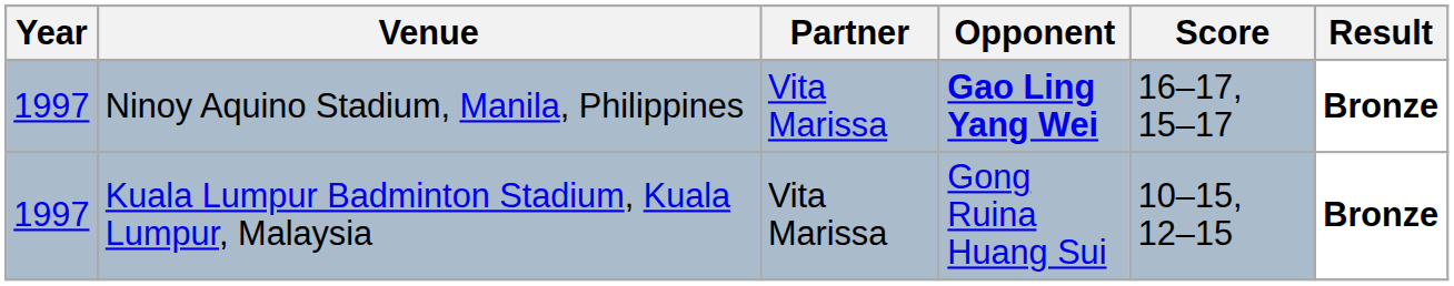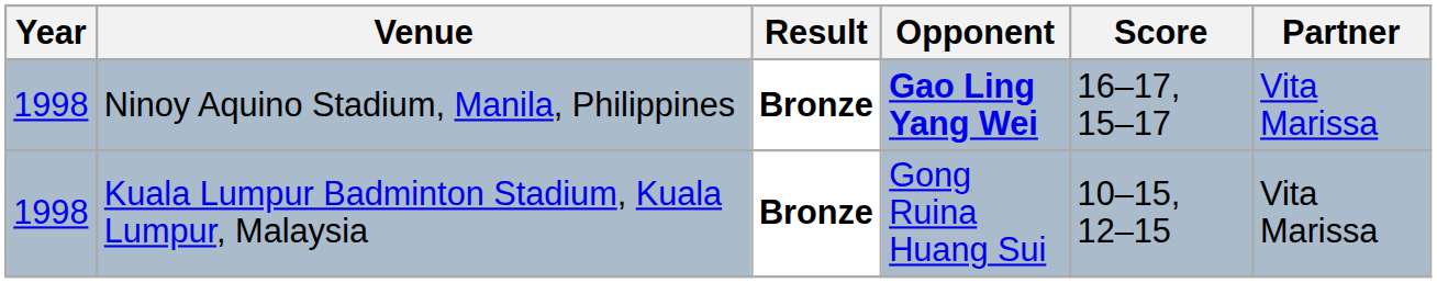columns swapped: Partner <-> Result
Ninoy Aquino Stadium, Manila, Philippines | Year: 1997 -> 1998
Kuala Lumpur Badminton Stadium, Kuala Lumpur, Malaysia | Year: 1997 -> 1998
